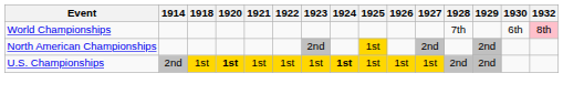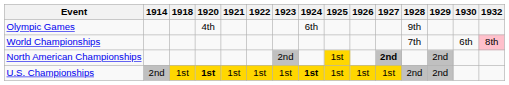+ row: Olympic Games | 4th | 6th | 9th
North American Championships | 1927: normal -> bold
